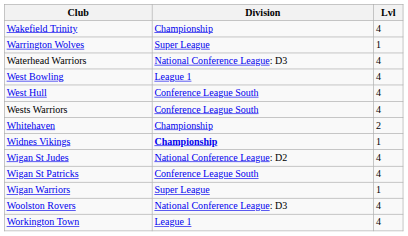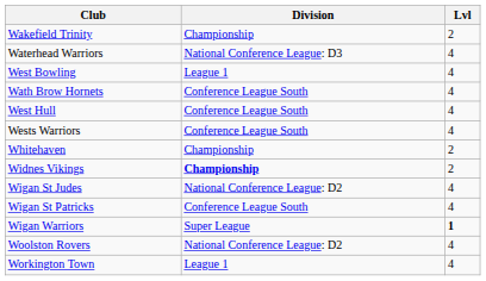Wakefield Trinity | Lvl: 4 -> 2
- row: Warrington Wolves | Super League | 1
+ row: Wath Brow Hornets | Conference League South | 4
Widnes Vikings | Lvl: 1 -> 2
Wigan Warriors | Lvl: normal -> bold
Woolston Rovers | Division: National Conference League: D3 -> National Conference League: D2
